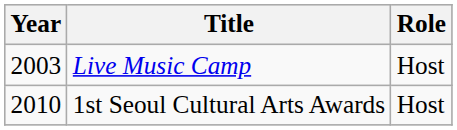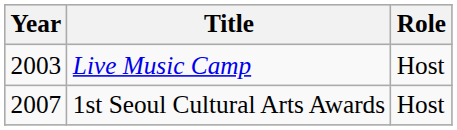1st Seoul Cultural Arts Awards | Year: 2010 -> 2007
